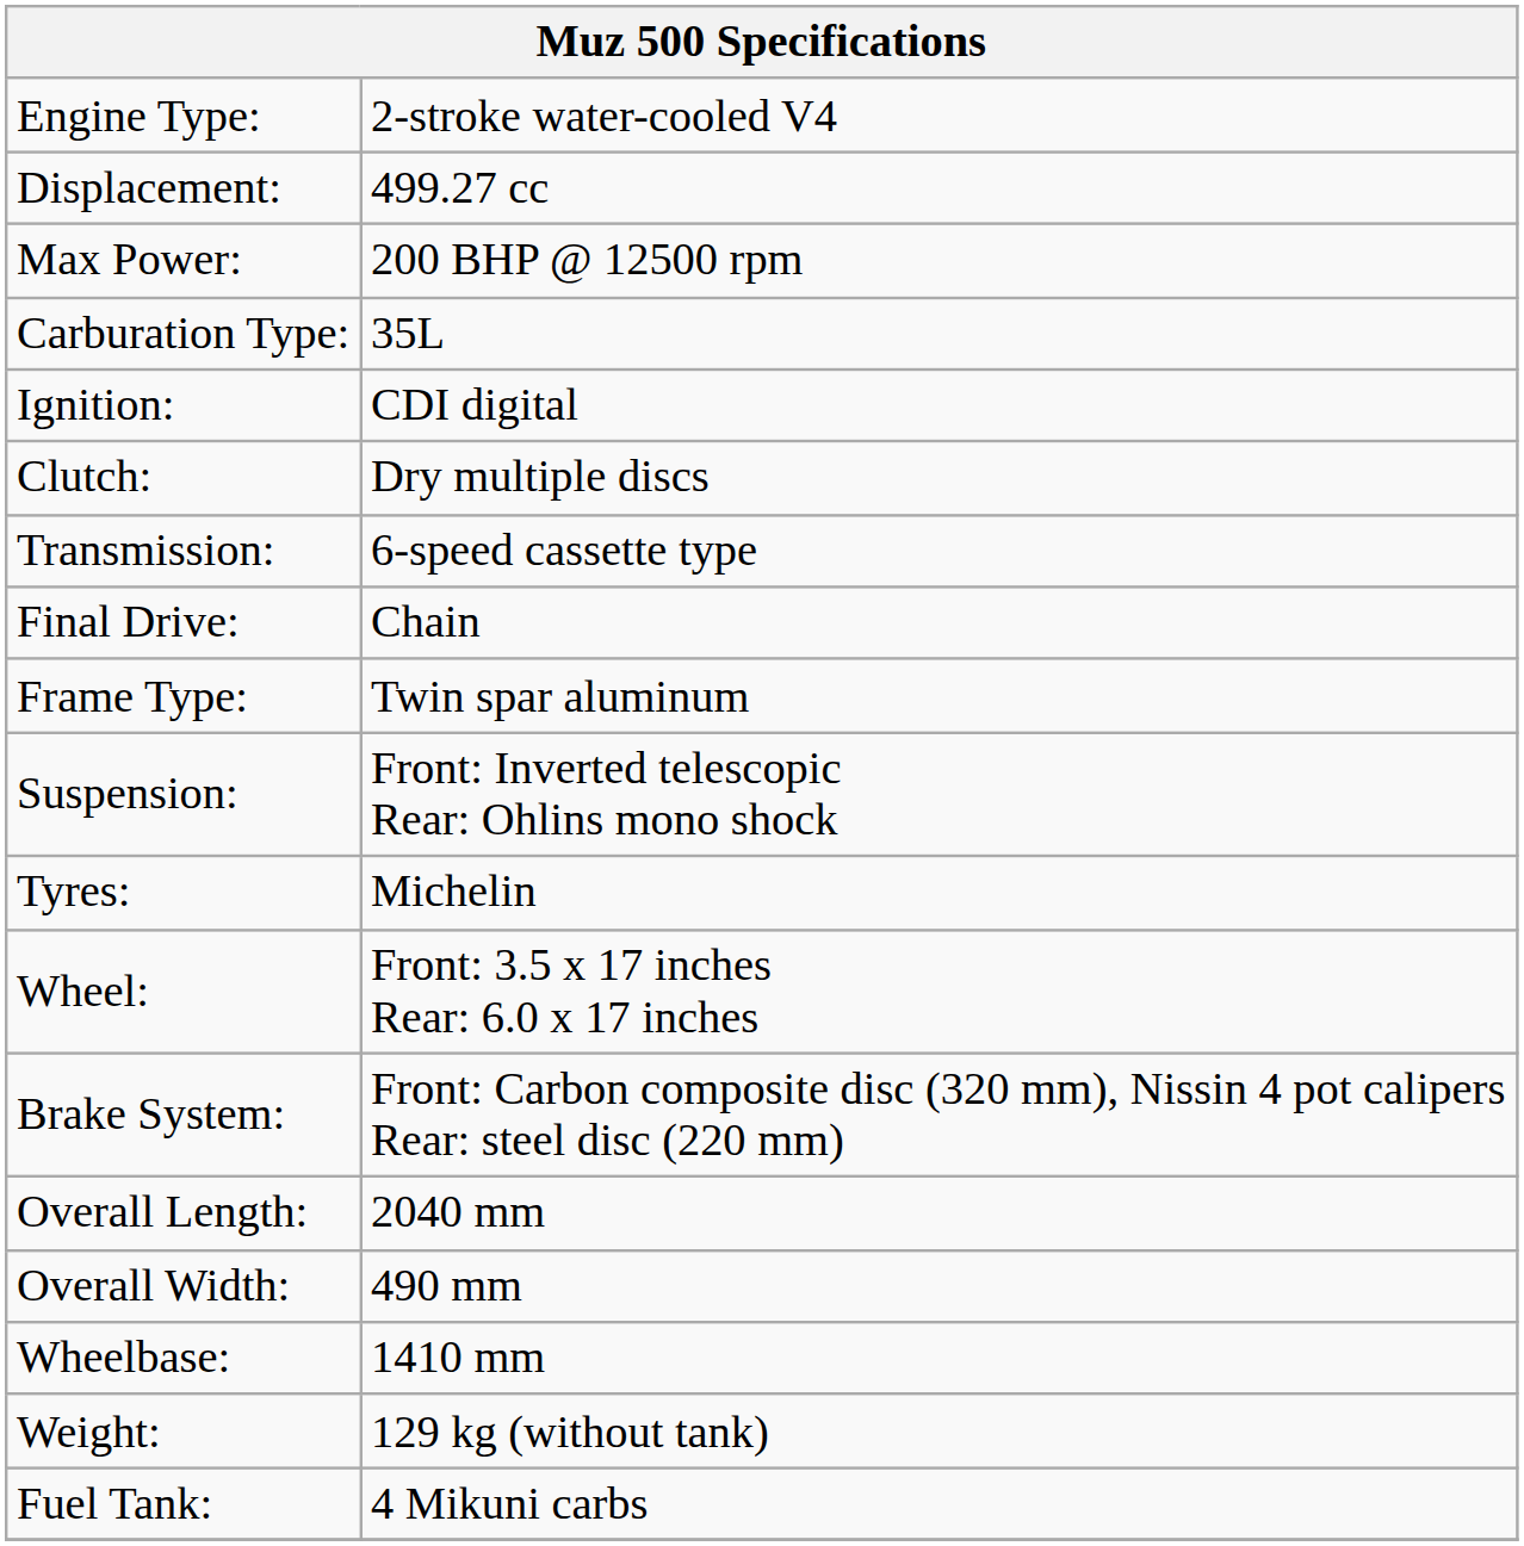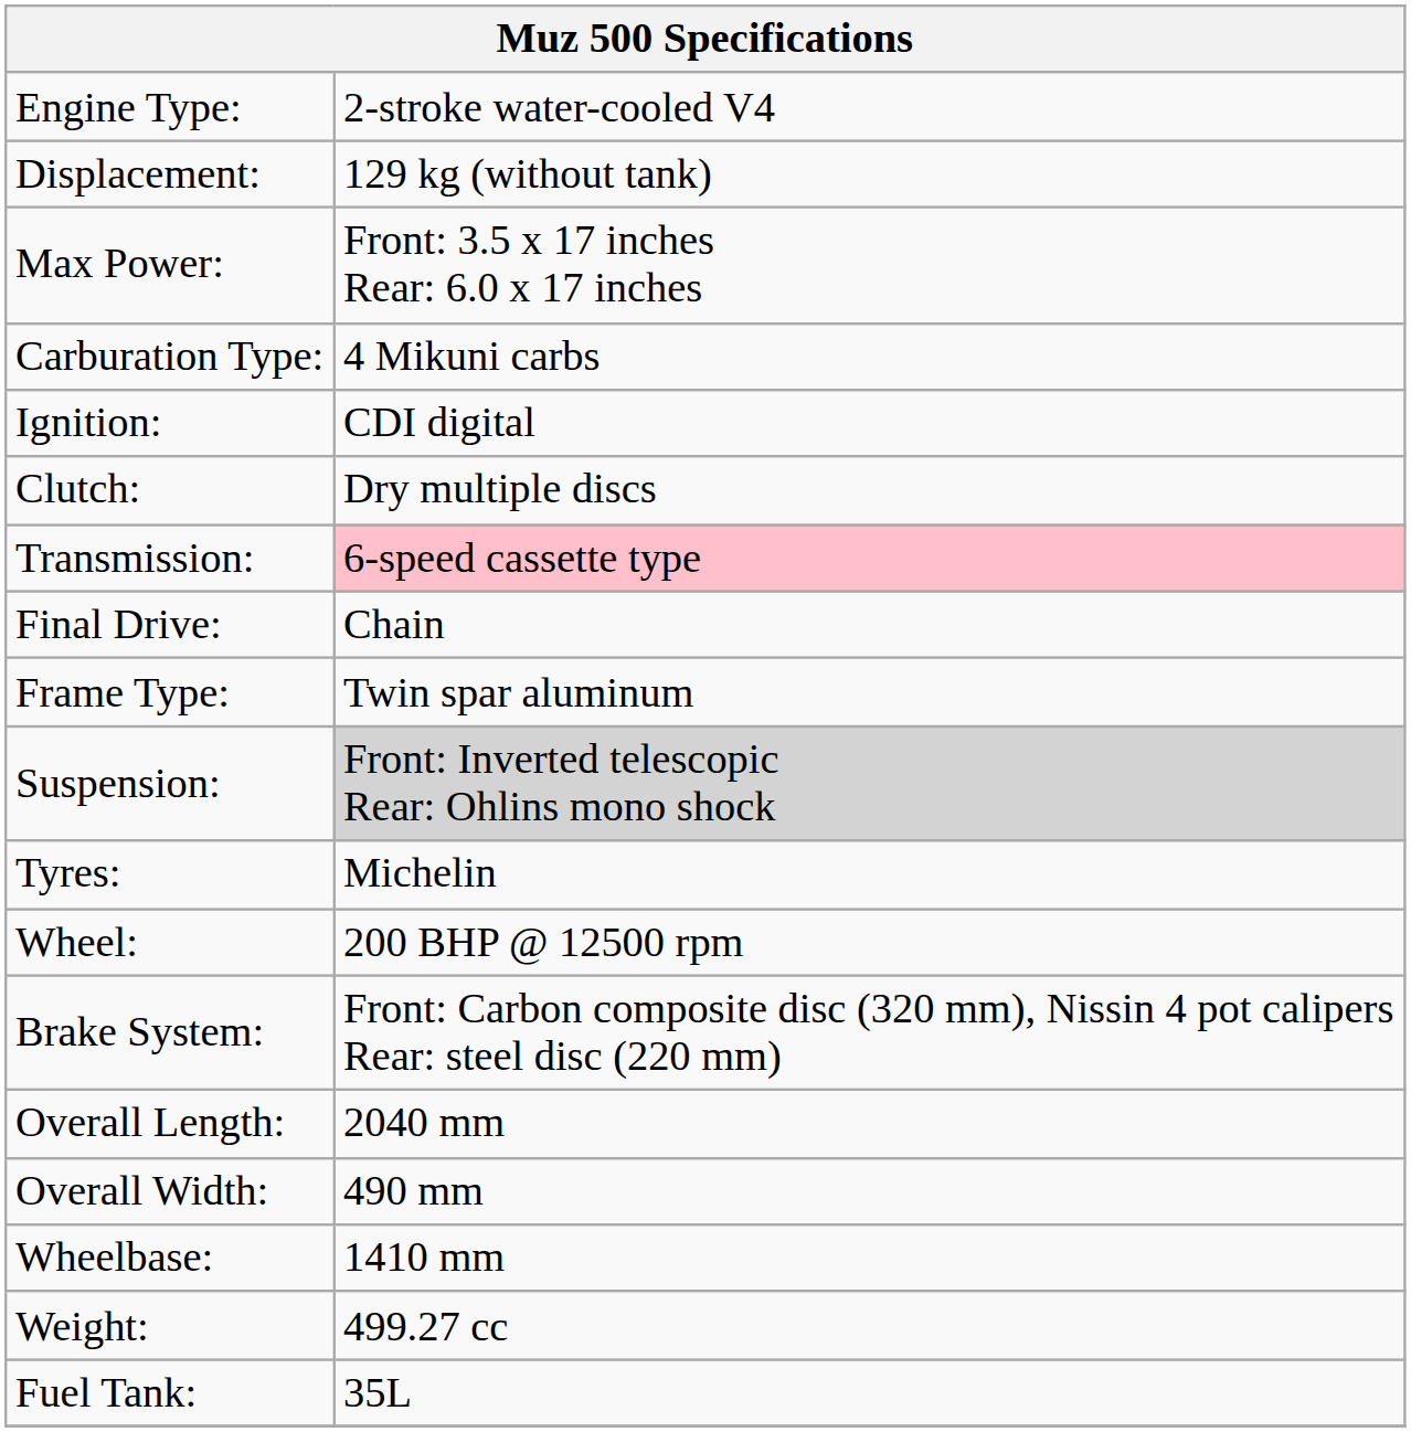Displacement: | column 2: 499.27 cc -> 129 kg (without tank)
Max Power: | column 2: 200 BHP @ 12500 rpm -> Front: 3.5 x 17 inches Rear: 6.0 x 17 inches
Carburation Type: | column 2: 35L -> 4 Mikuni carbs
Transmission: | column 2: no background -> pink background
Suspension: | column 2: no background -> lightgrey background
Wheel: | column 2: Front: 3.5 x 17 inches Rear: 6.0 x 17 inches -> 200 BHP @ 12500 rpm
Weight: | column 2: 129 kg (without tank) -> 499.27 cc
Fuel Tank: | column 2: 4 Mikuni carbs -> 35L
